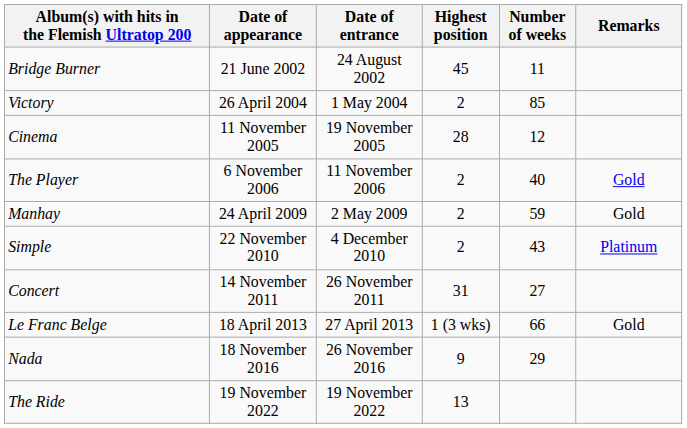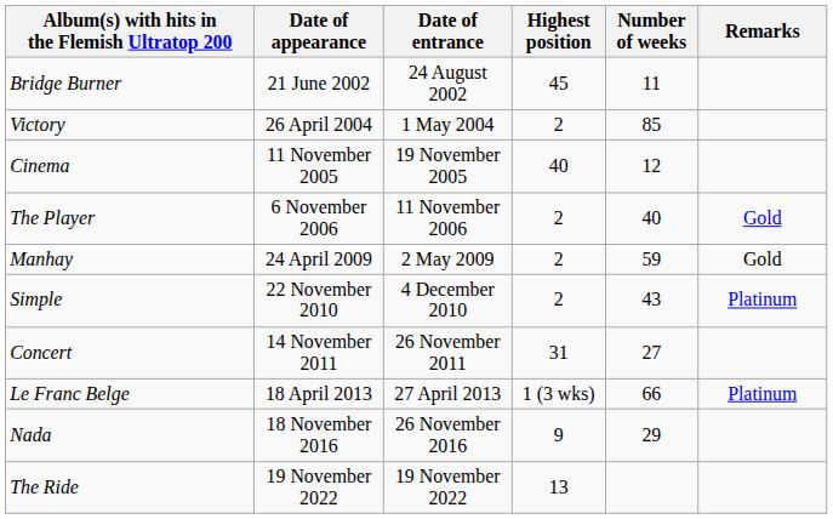Cinema | Highest position: 28 -> 40
Le Franc Belge | Remarks: Gold -> Platinum
